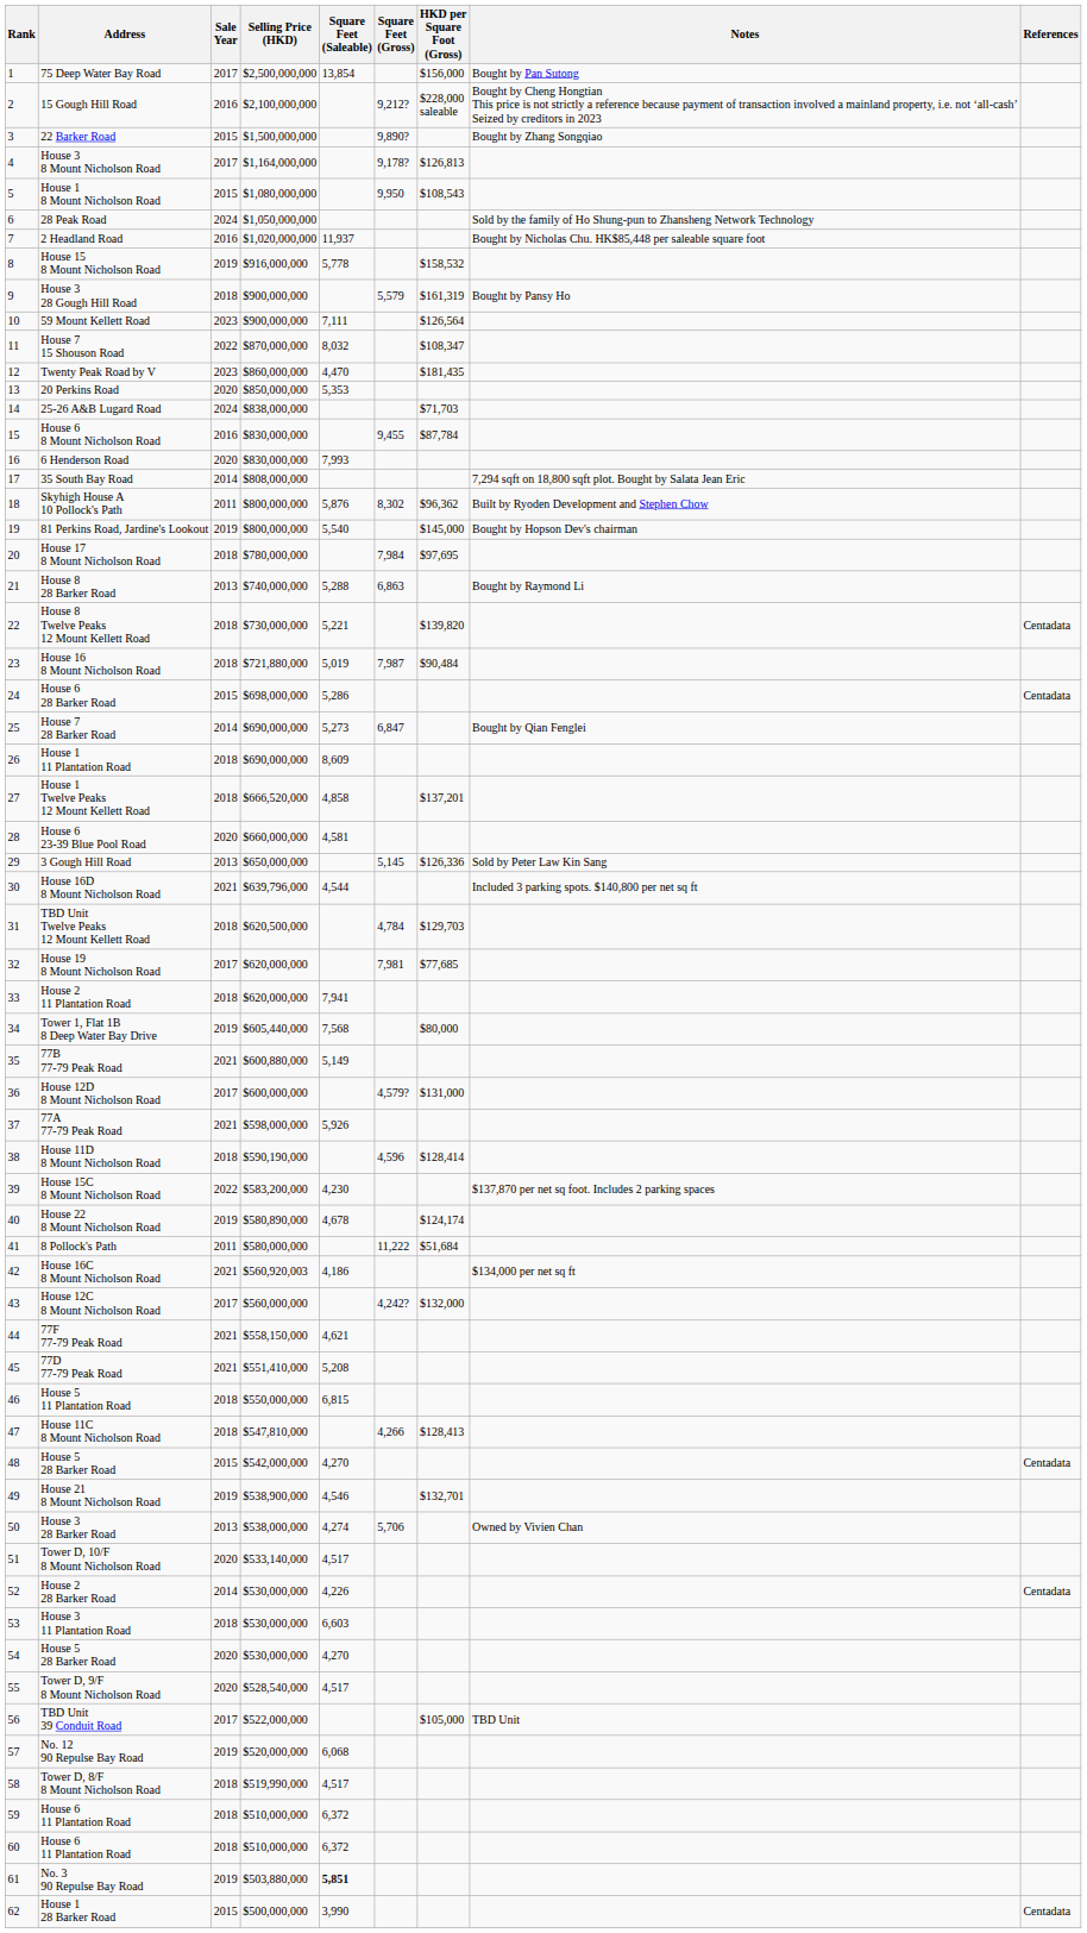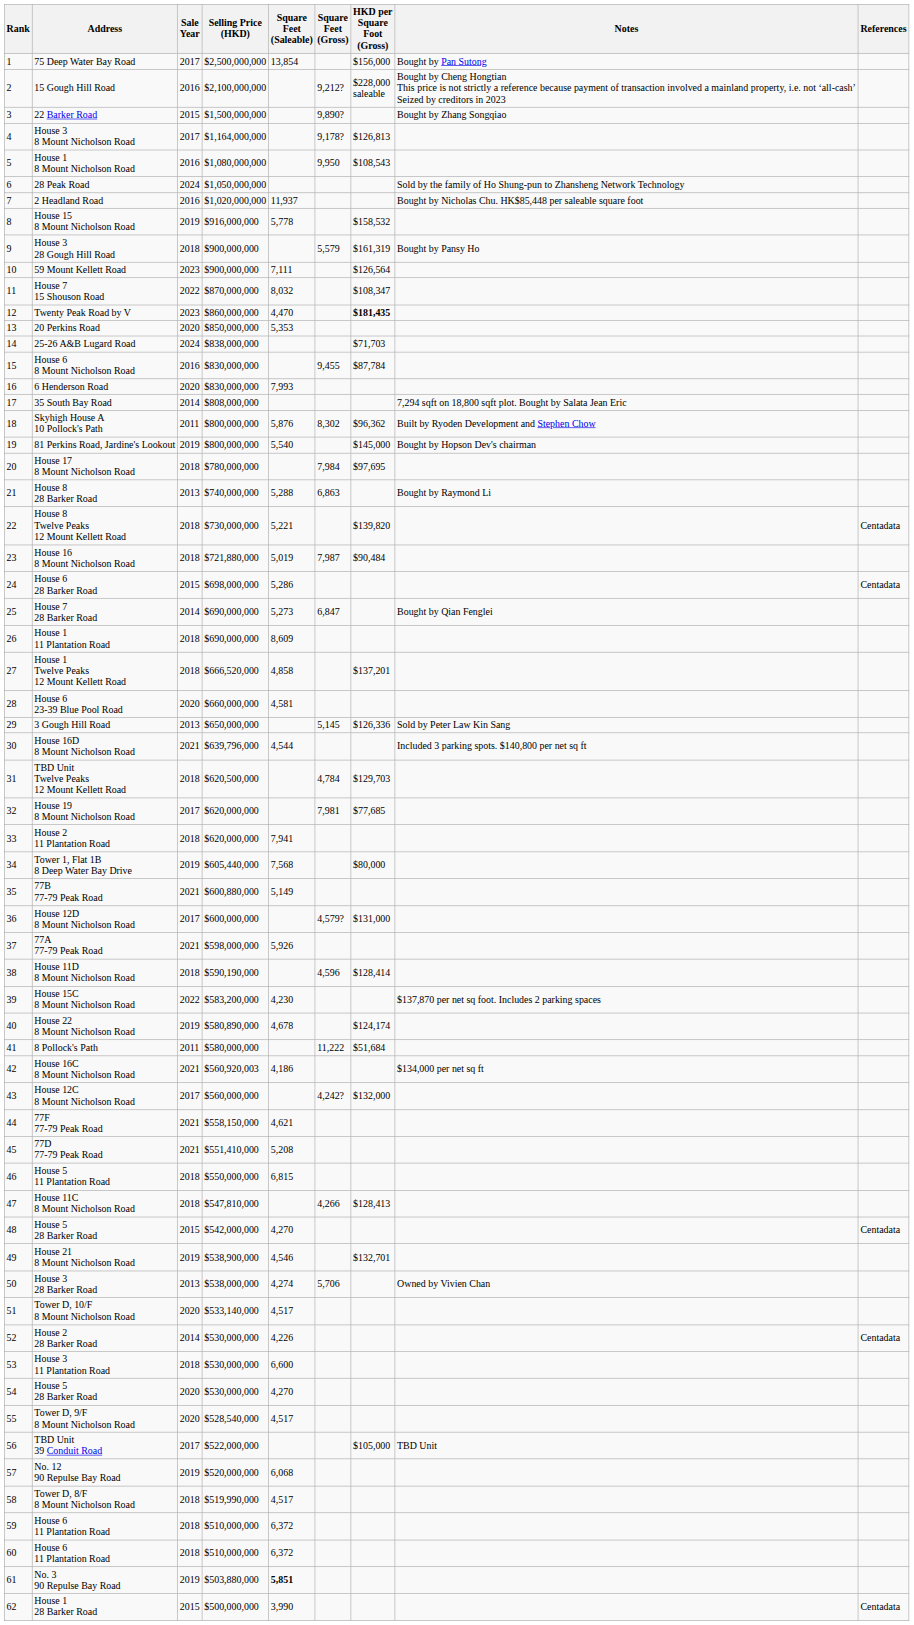House 1 8 Mount Nicholson Road | Sale Year: 2015 -> 2016
Twenty Peak Road by V | HKD per Square Foot (Gross): normal -> bold
House 3 11 Plantation Road | Square Feet (Saleable): 6,603 -> 6,600
